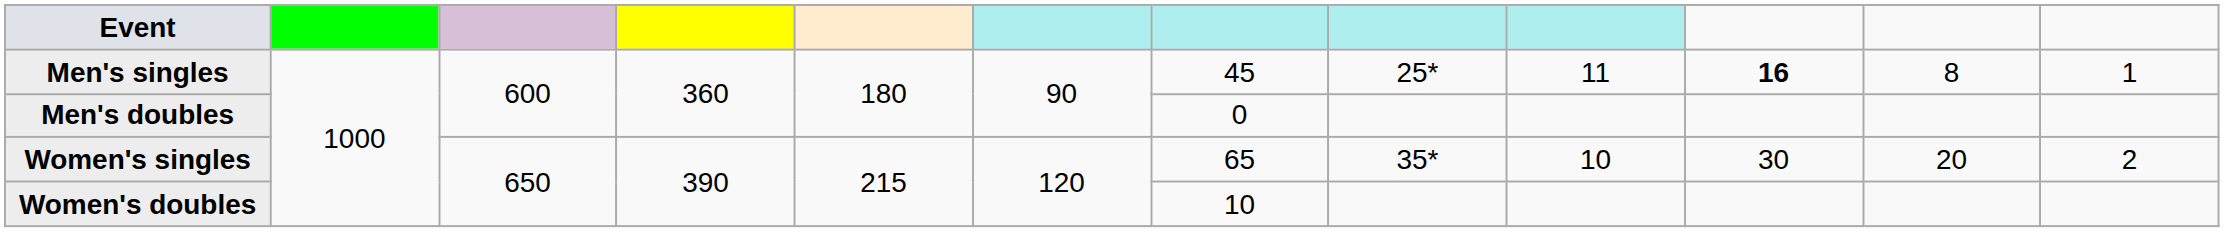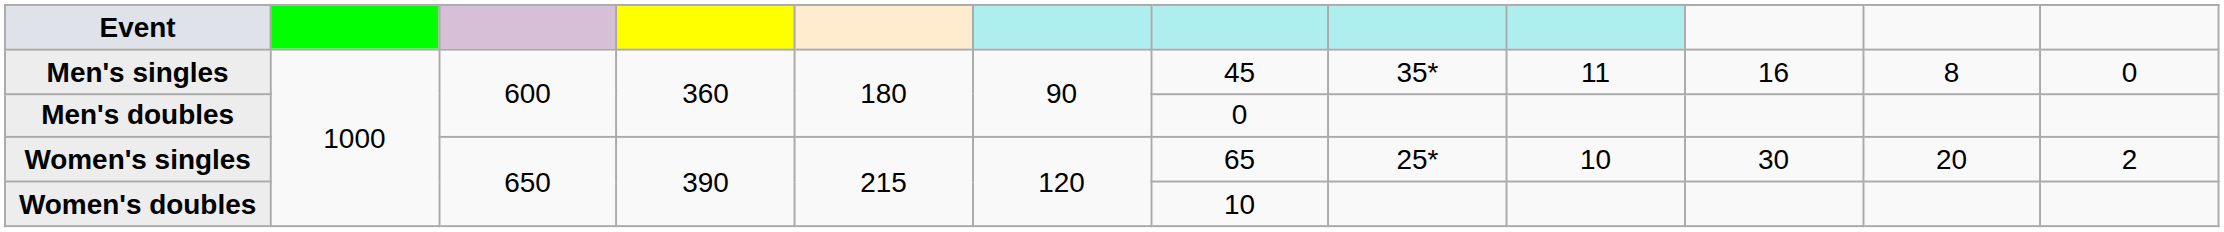Men's singles | column 8: 25* -> 35*
Men's singles | column 10: bold -> normal
Men's singles | column 12: 1 -> 0
Women's singles | column 8: 35* -> 25*
